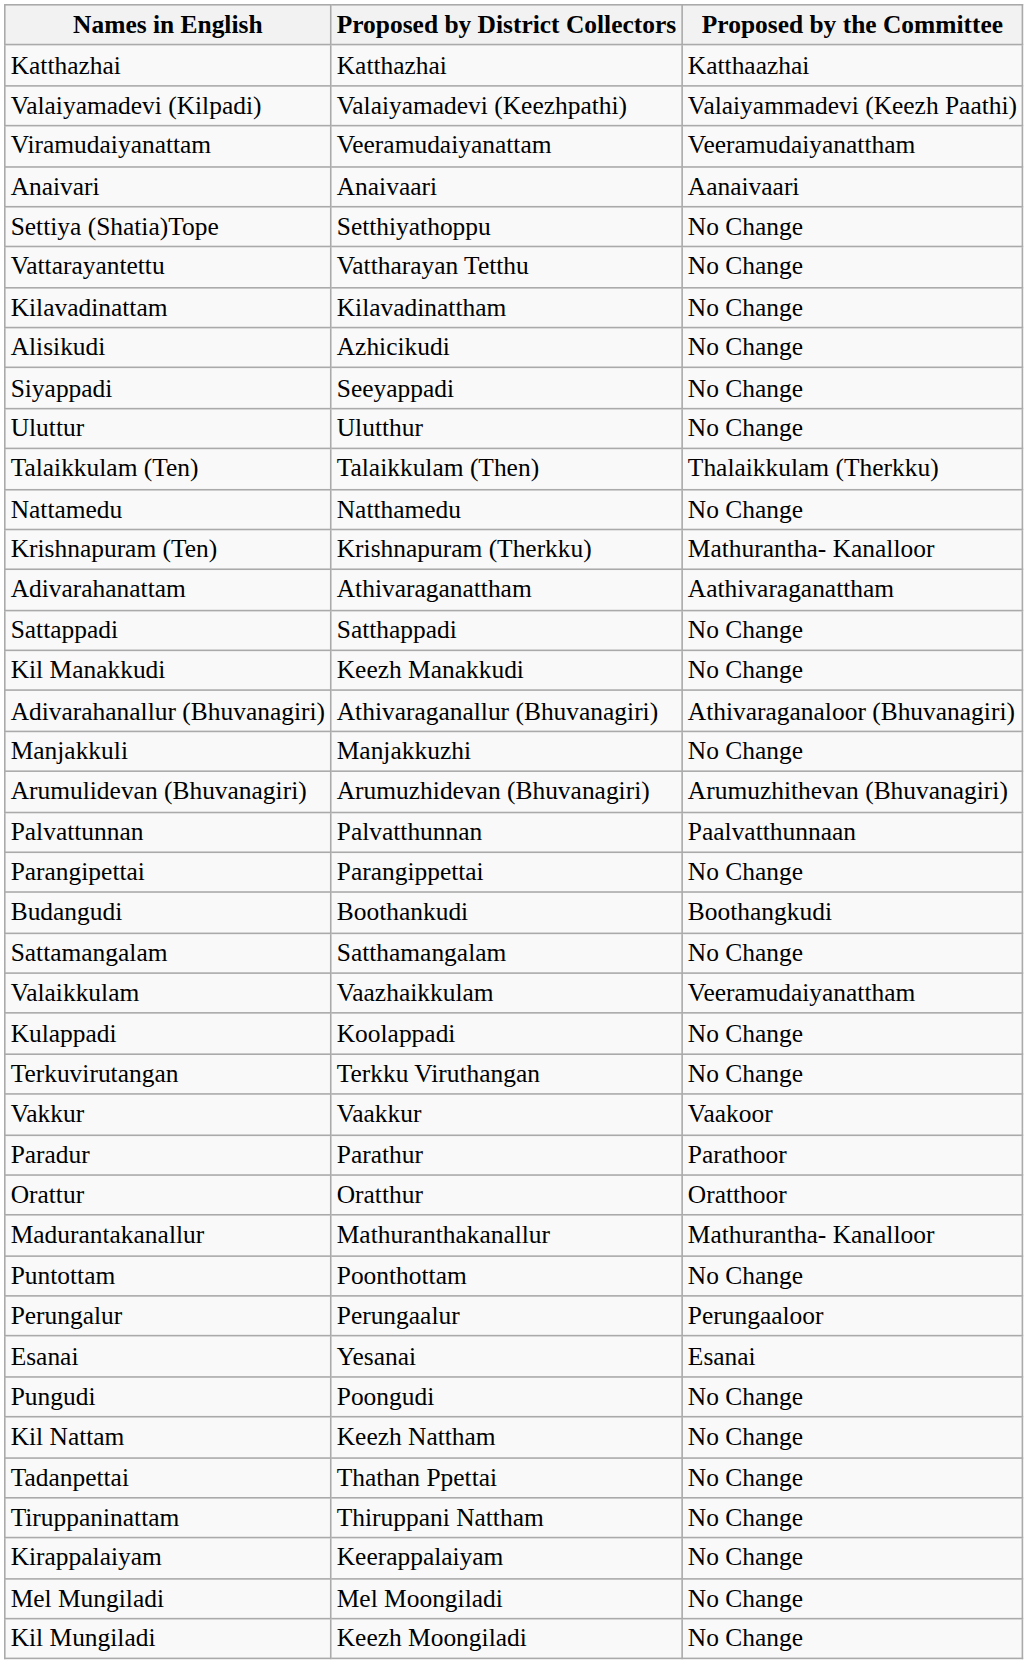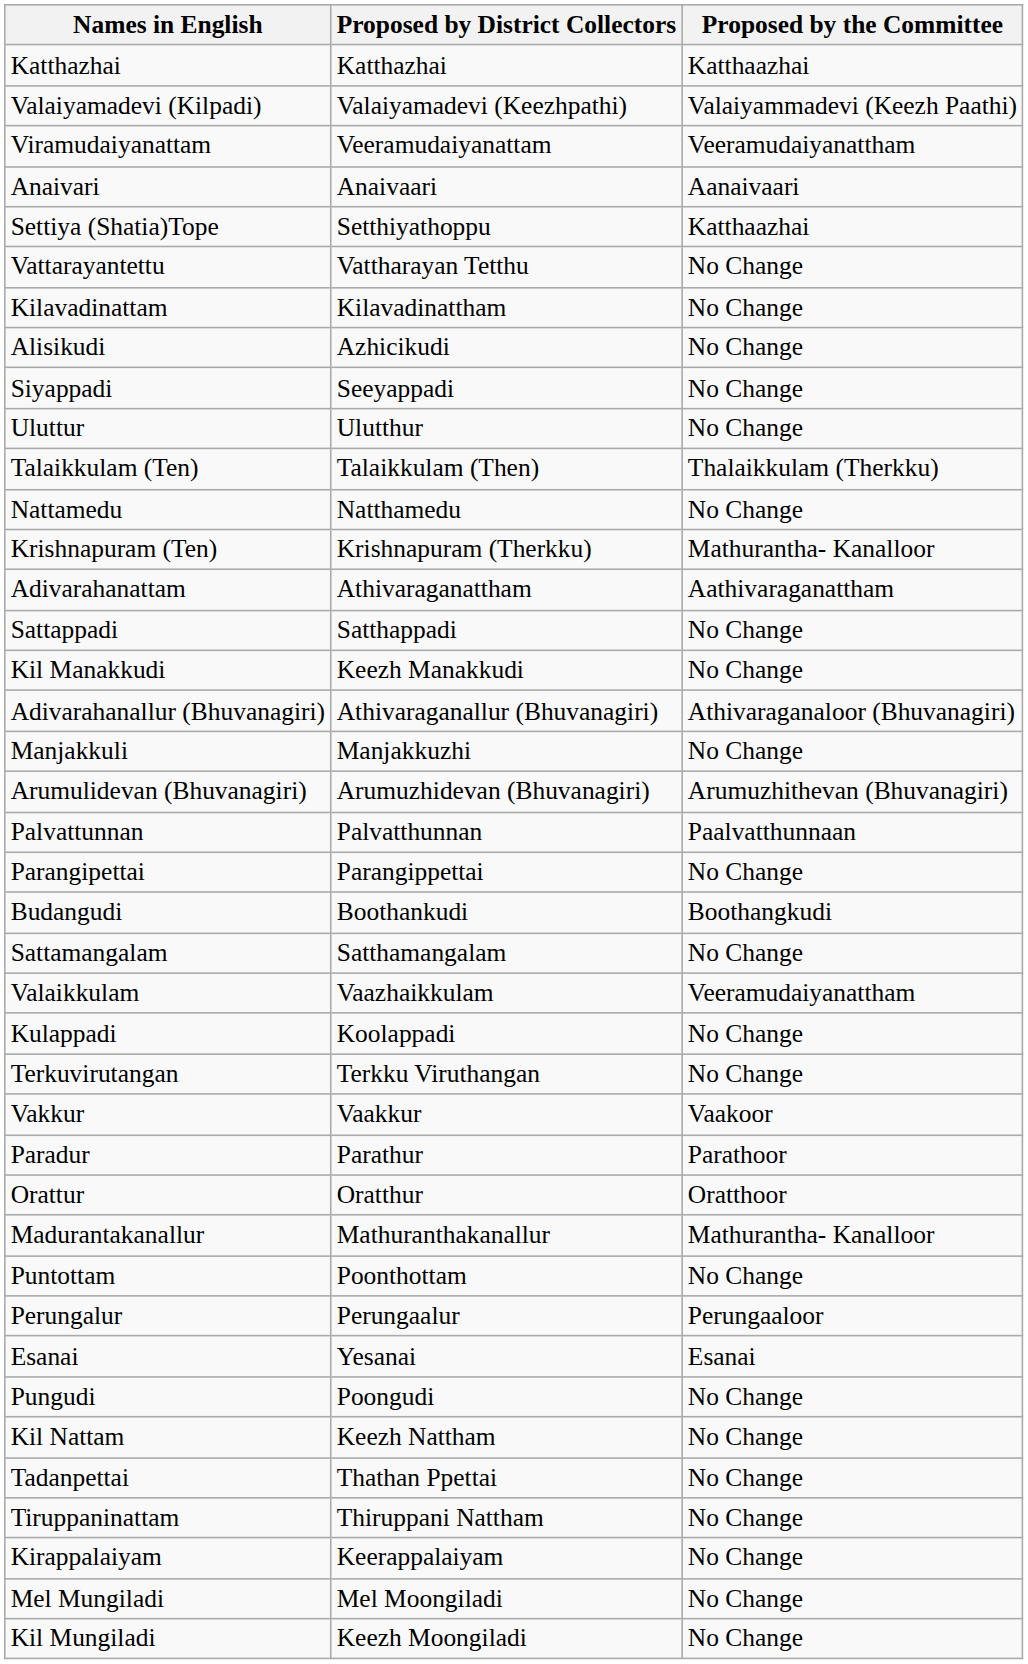Settiya (Shatia)Tope | Proposed by the Committee: No Change -> Katthaazhai
